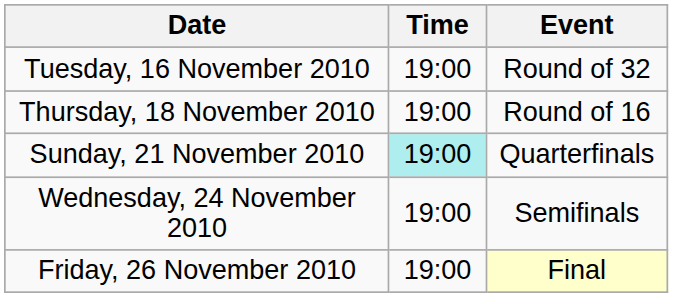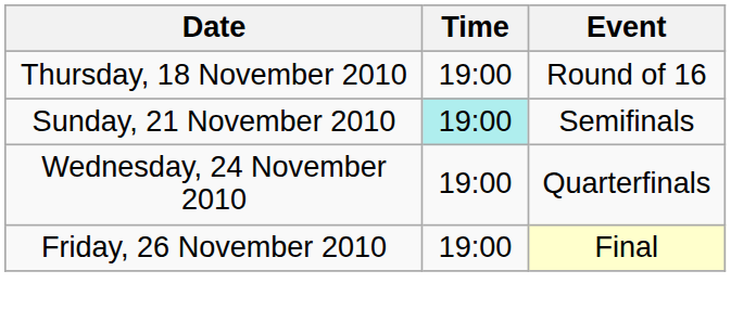- row: Tuesday, 16 November 2010 | 19:00 | Round of 32
Sunday, 21 November 2010 | Event: Quarterfinals -> Semifinals
Wednesday, 24 November 2010 | Event: Semifinals -> Quarterfinals
